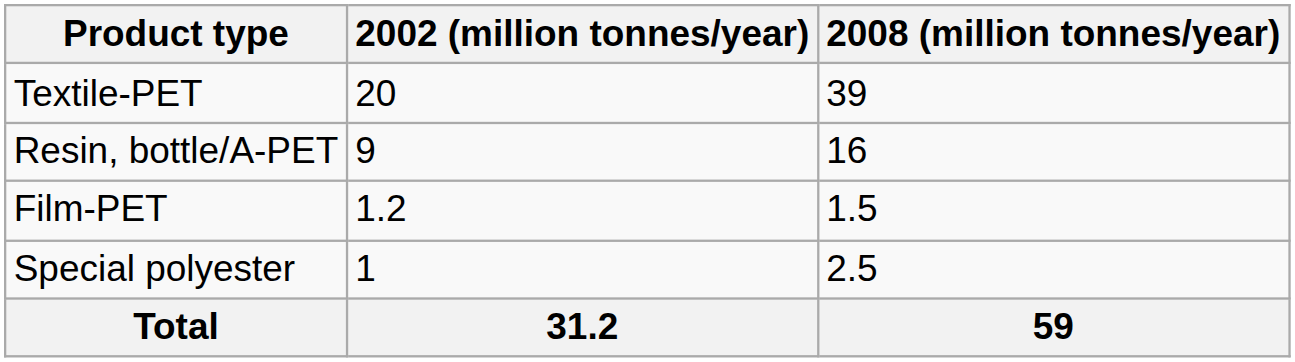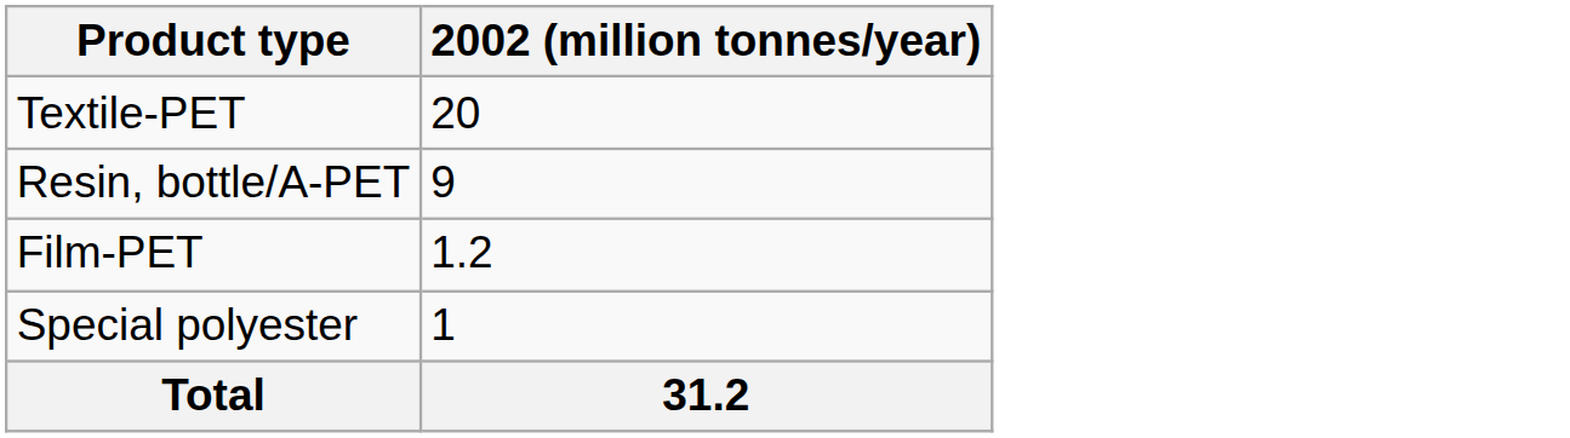- column: 2008 (million tonnes/year) | 39 | 16 | 1.5 | 2.5 | 59
